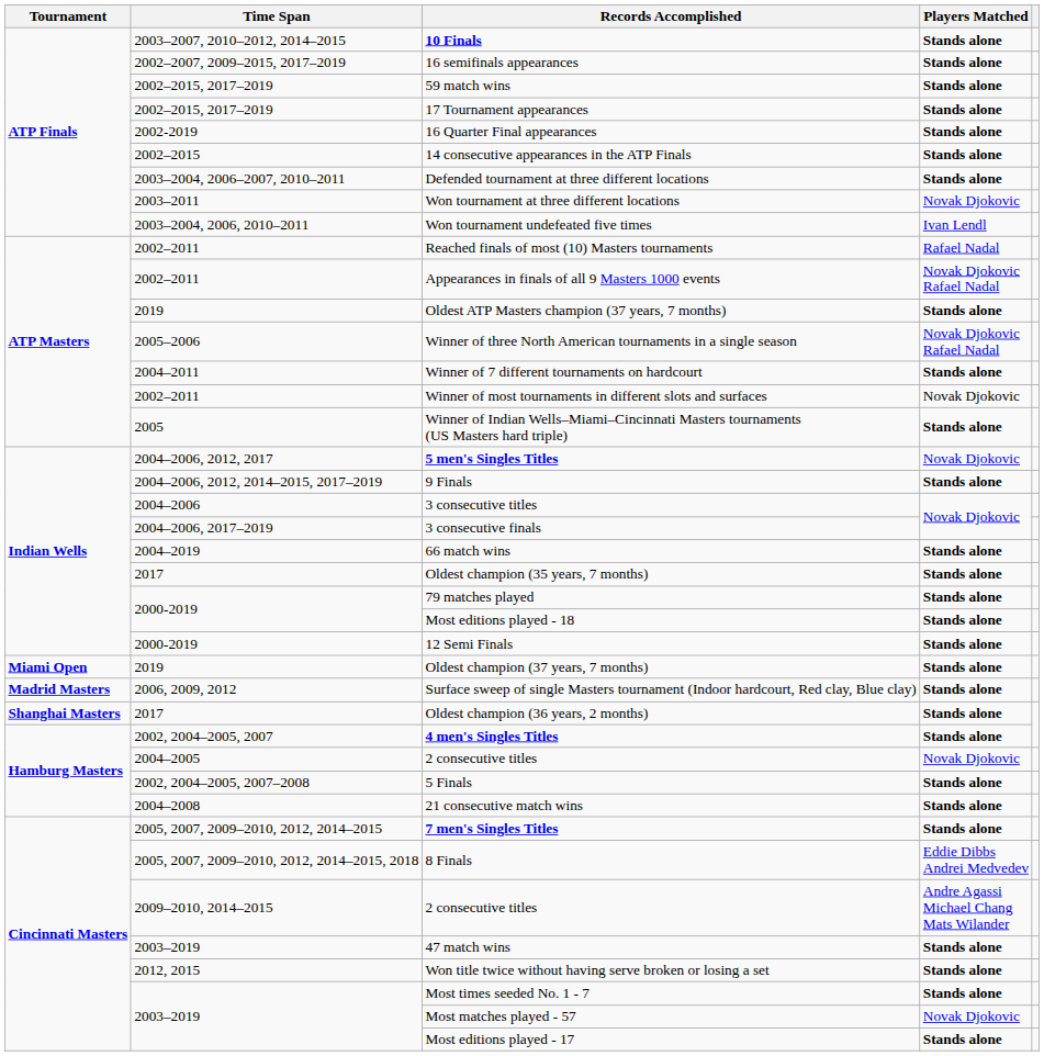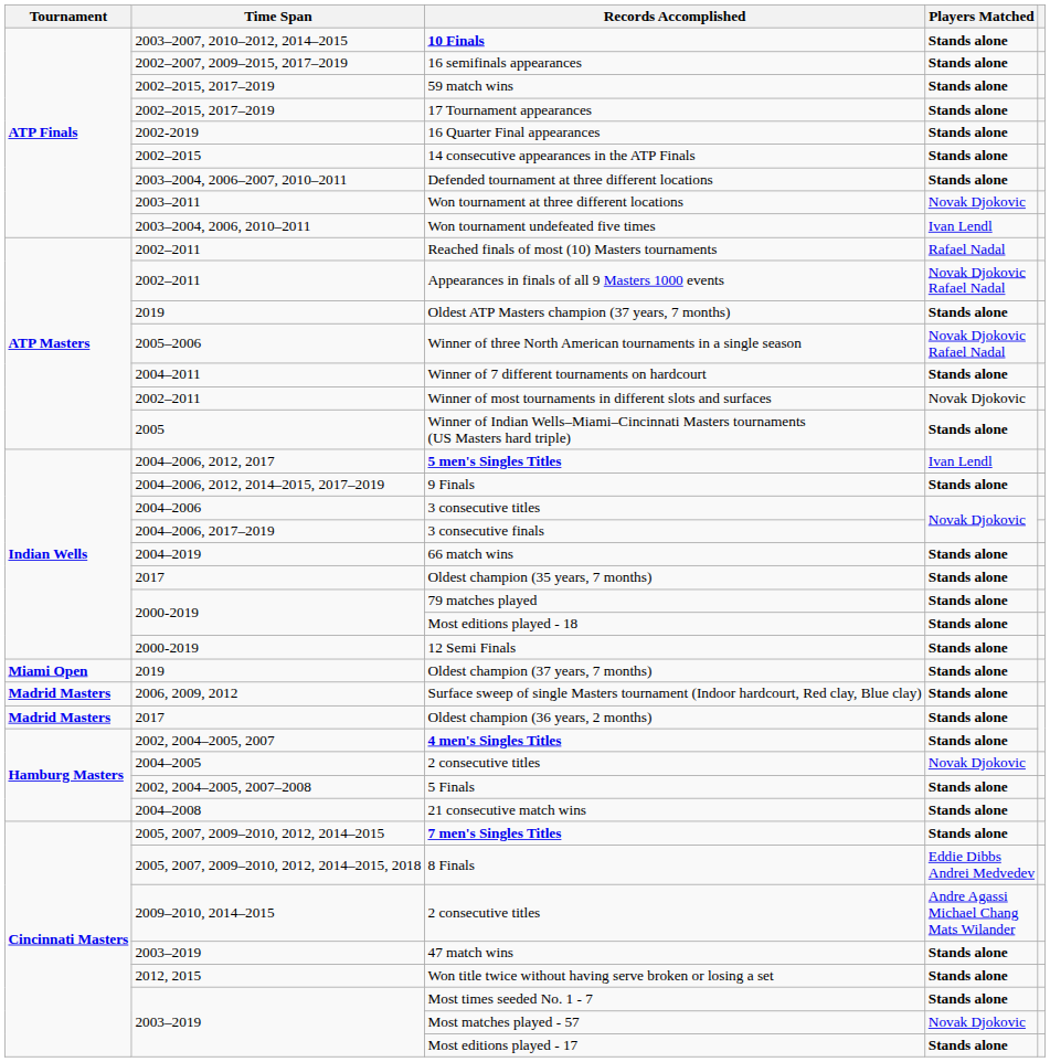5 men's Singles Titles | Players Matched: Novak Djokovic -> Ivan Lendl
Oldest champion (36 years, 2 months) | Tournament: Shanghai Masters -> Madrid Masters
